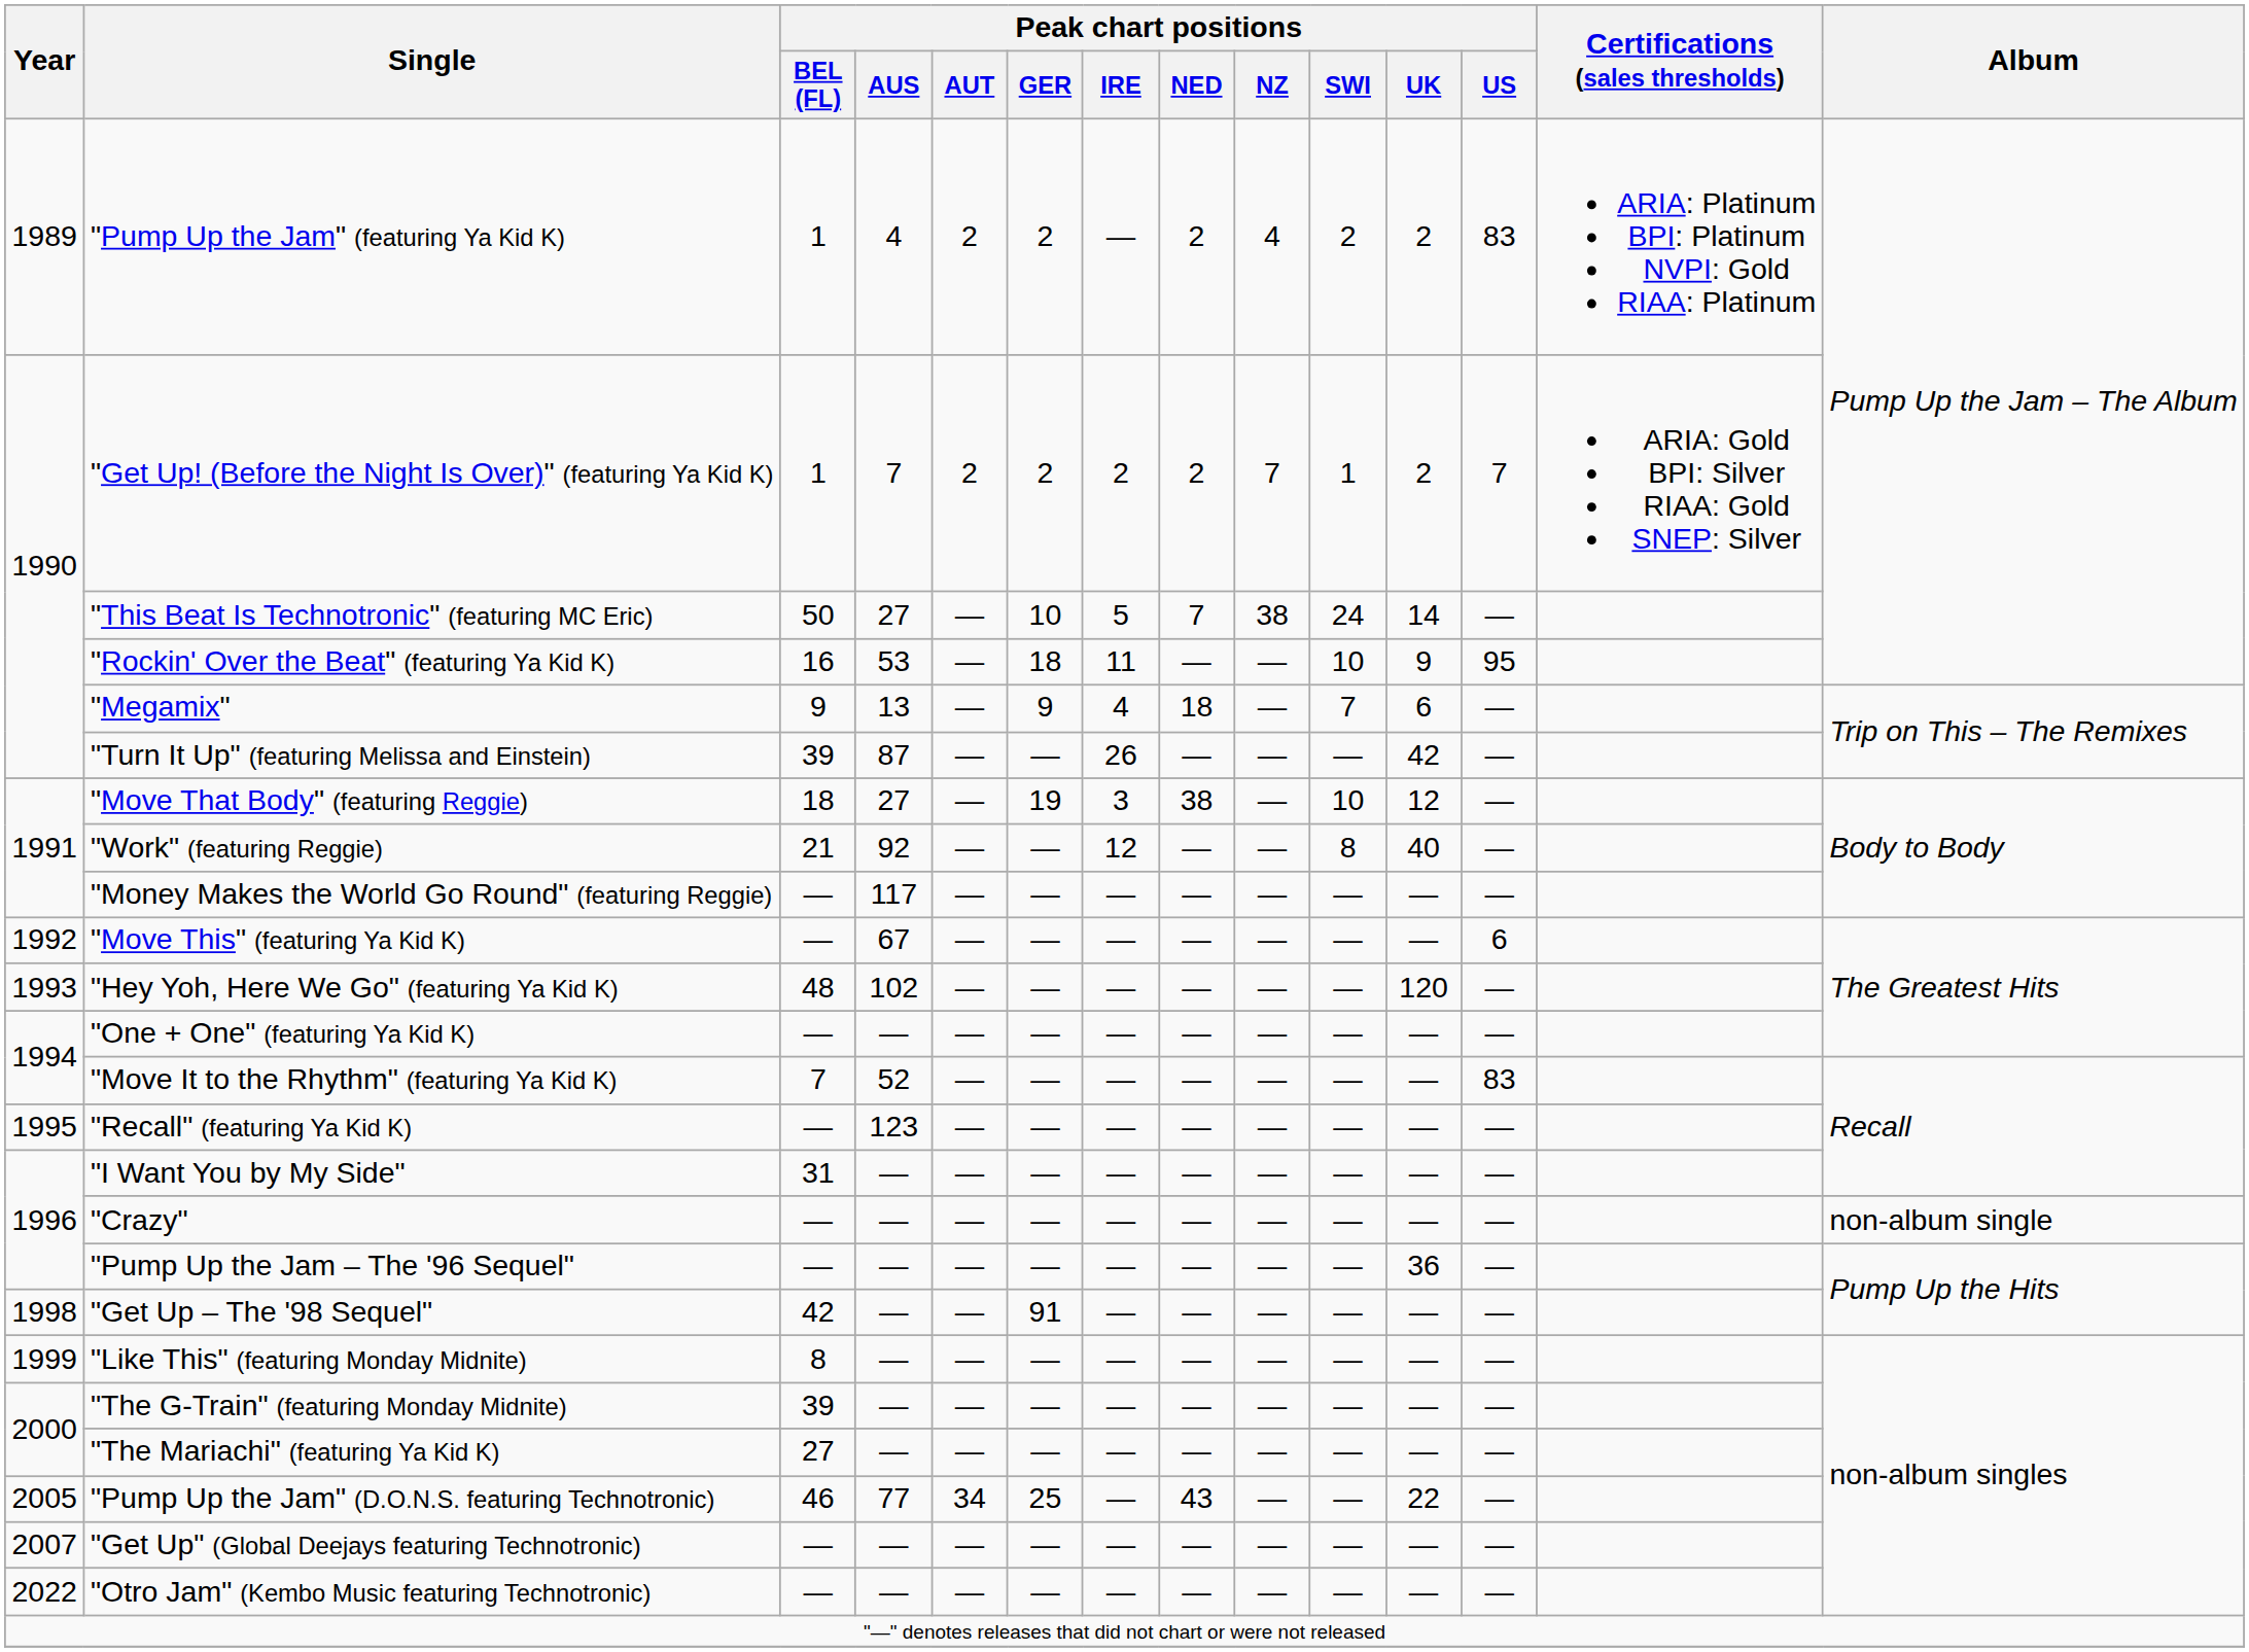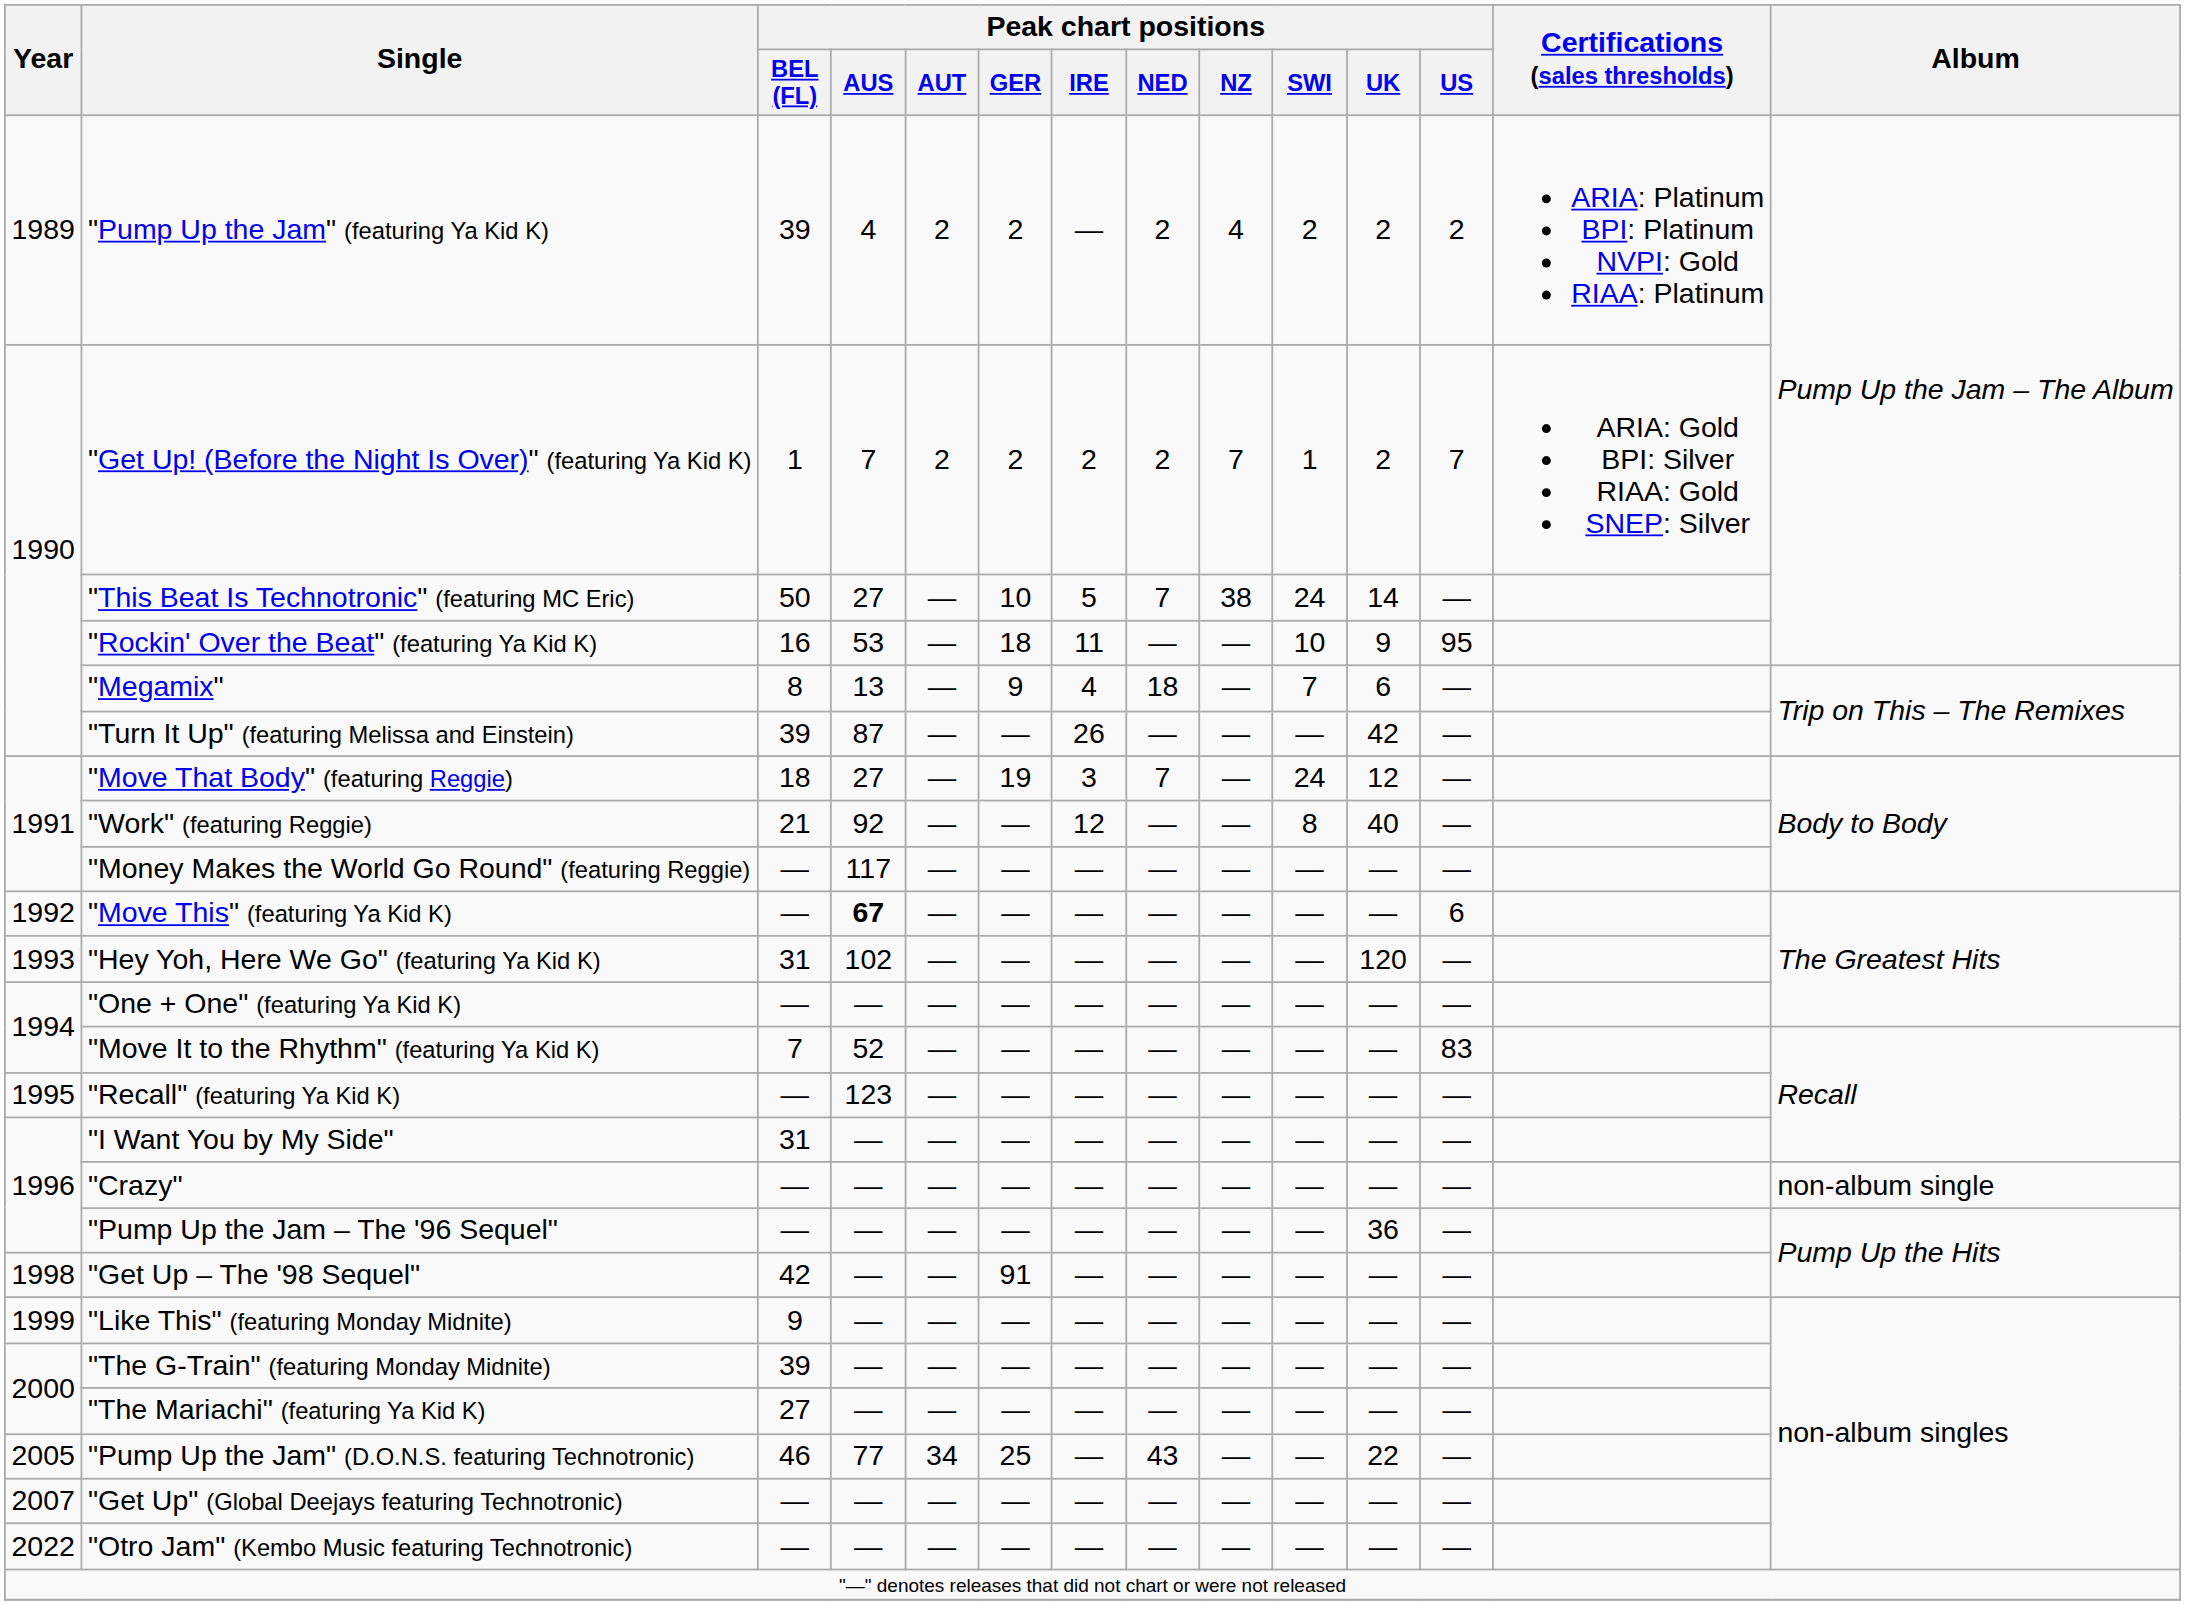"Pump Up the Jam" (featuring Ya Kid K) | Peak chart positions / BEL (FL): 1 -> 39
"Pump Up the Jam" (featuring Ya Kid K) | Peak chart positions / US: 83 -> 2
"Megamix" | Peak chart positions / BEL (FL): 9 -> 8
"Move That Body" (featuring Reggie) | Peak chart positions / NED: 38 -> 7
"Move That Body" (featuring Reggie) | Peak chart positions / SWI: 10 -> 24
"Move This" (featuring Ya Kid K) | Peak chart positions / AUS: normal -> bold
"Hey Yoh, Here We Go" (featuring Ya Kid K) | Peak chart positions / BEL (FL): 48 -> 31
"Like This" (featuring Monday Midnite) | Peak chart positions / BEL (FL): 8 -> 9
